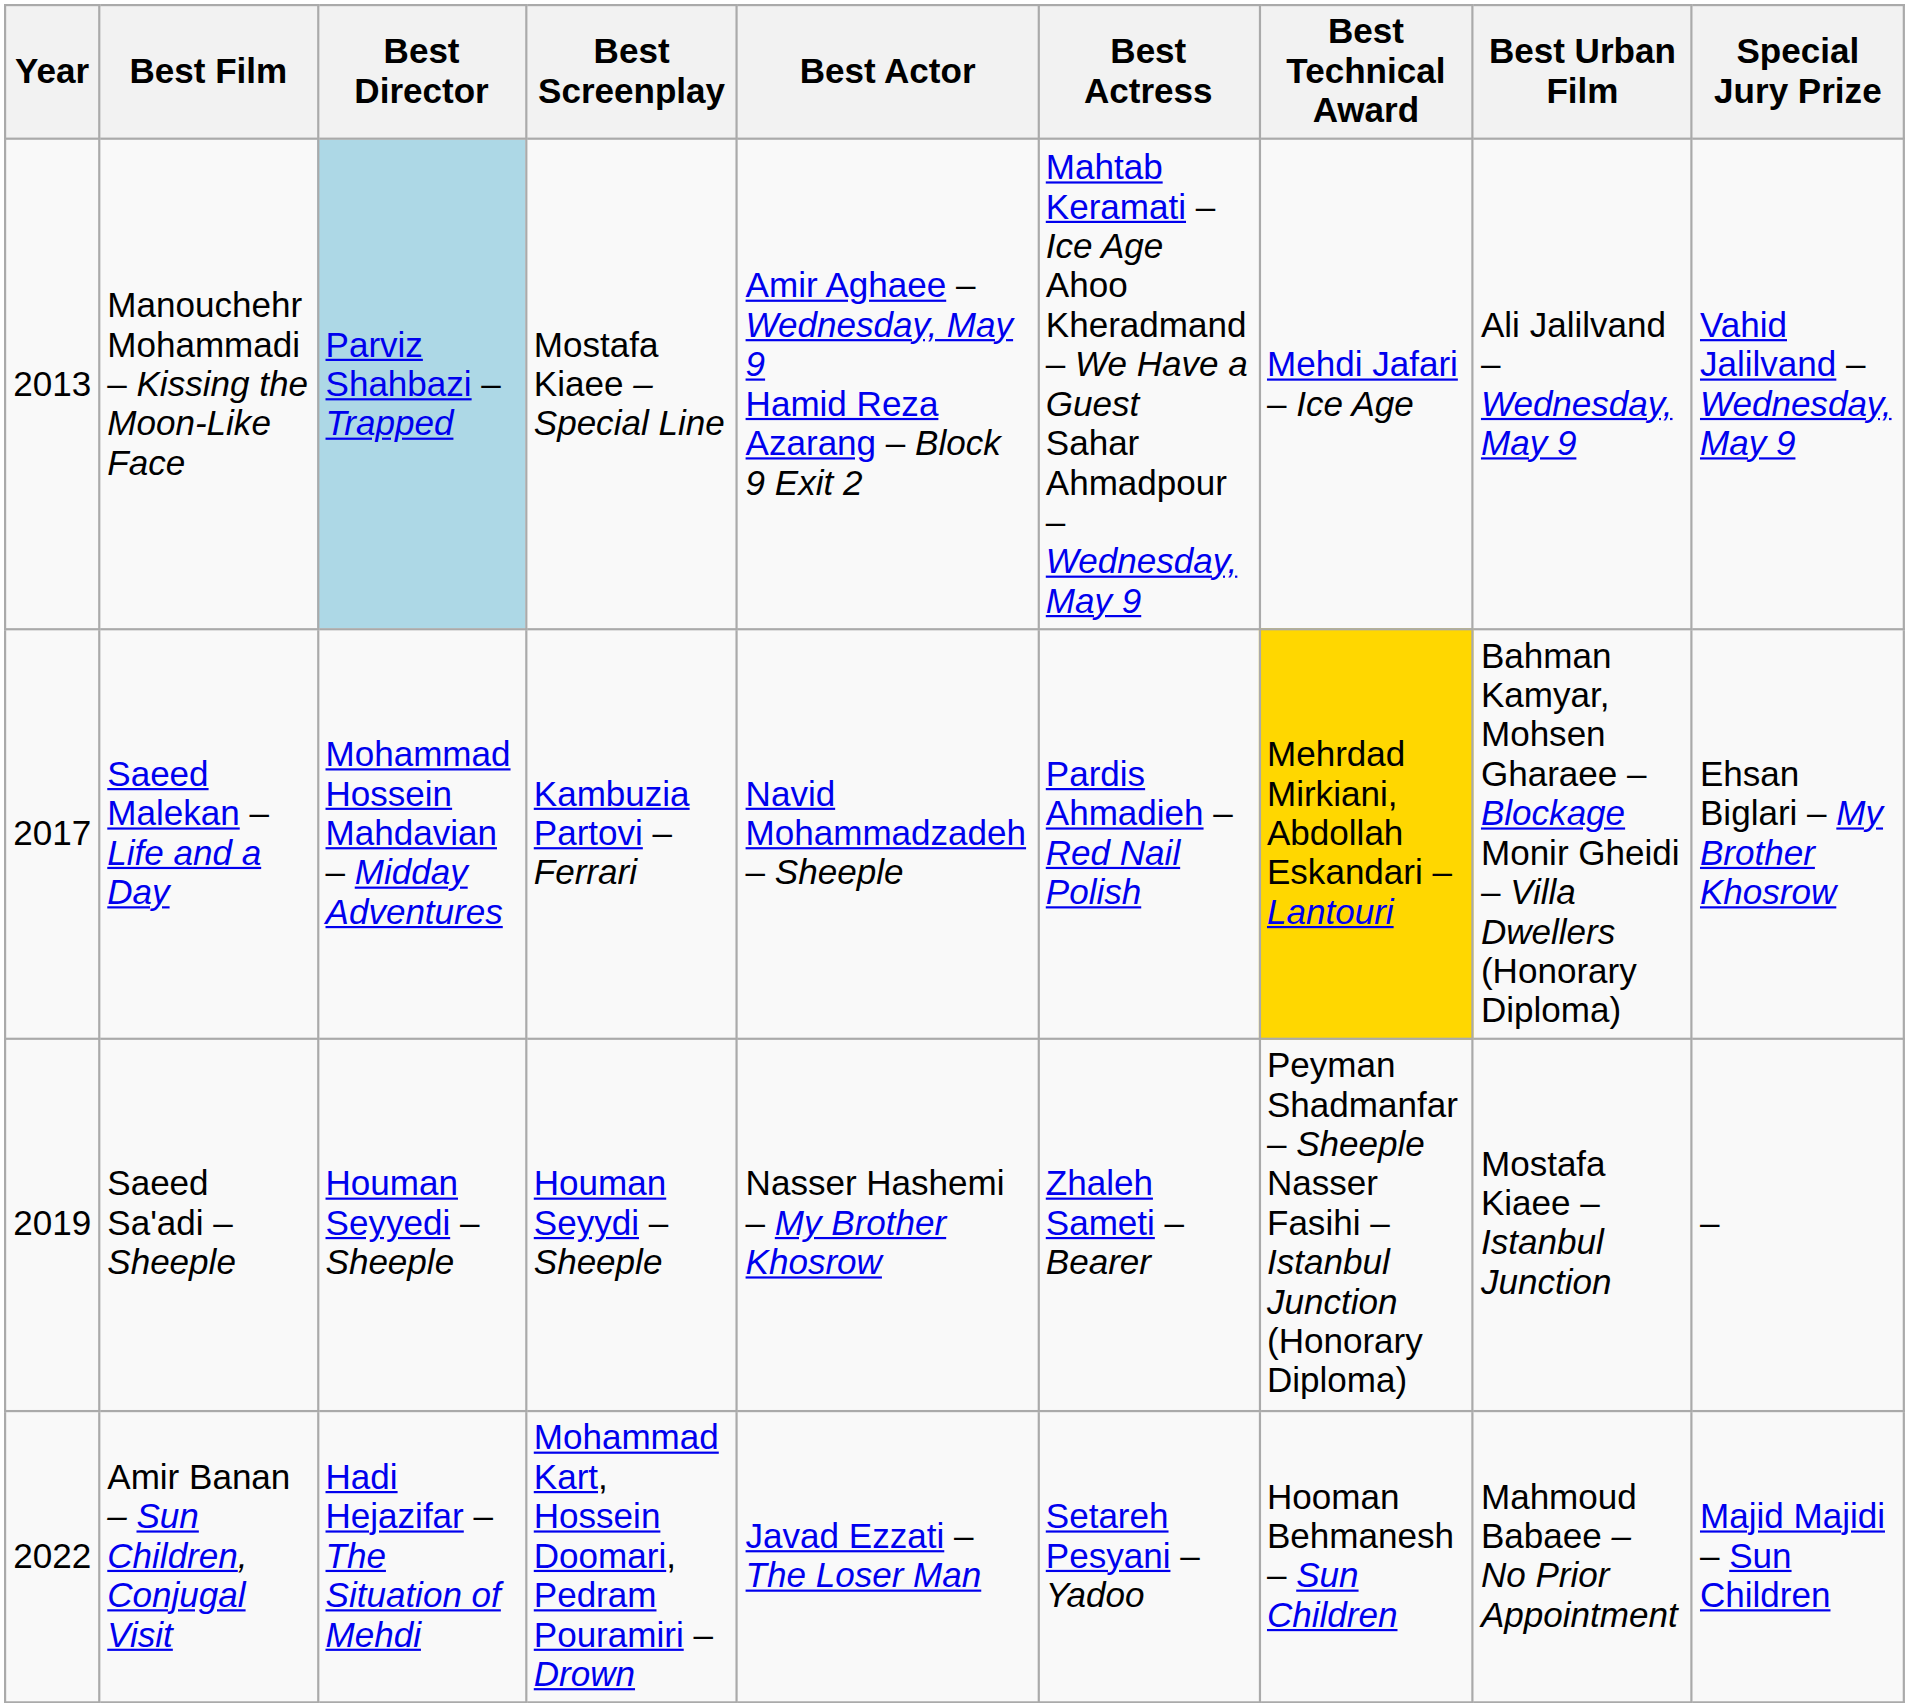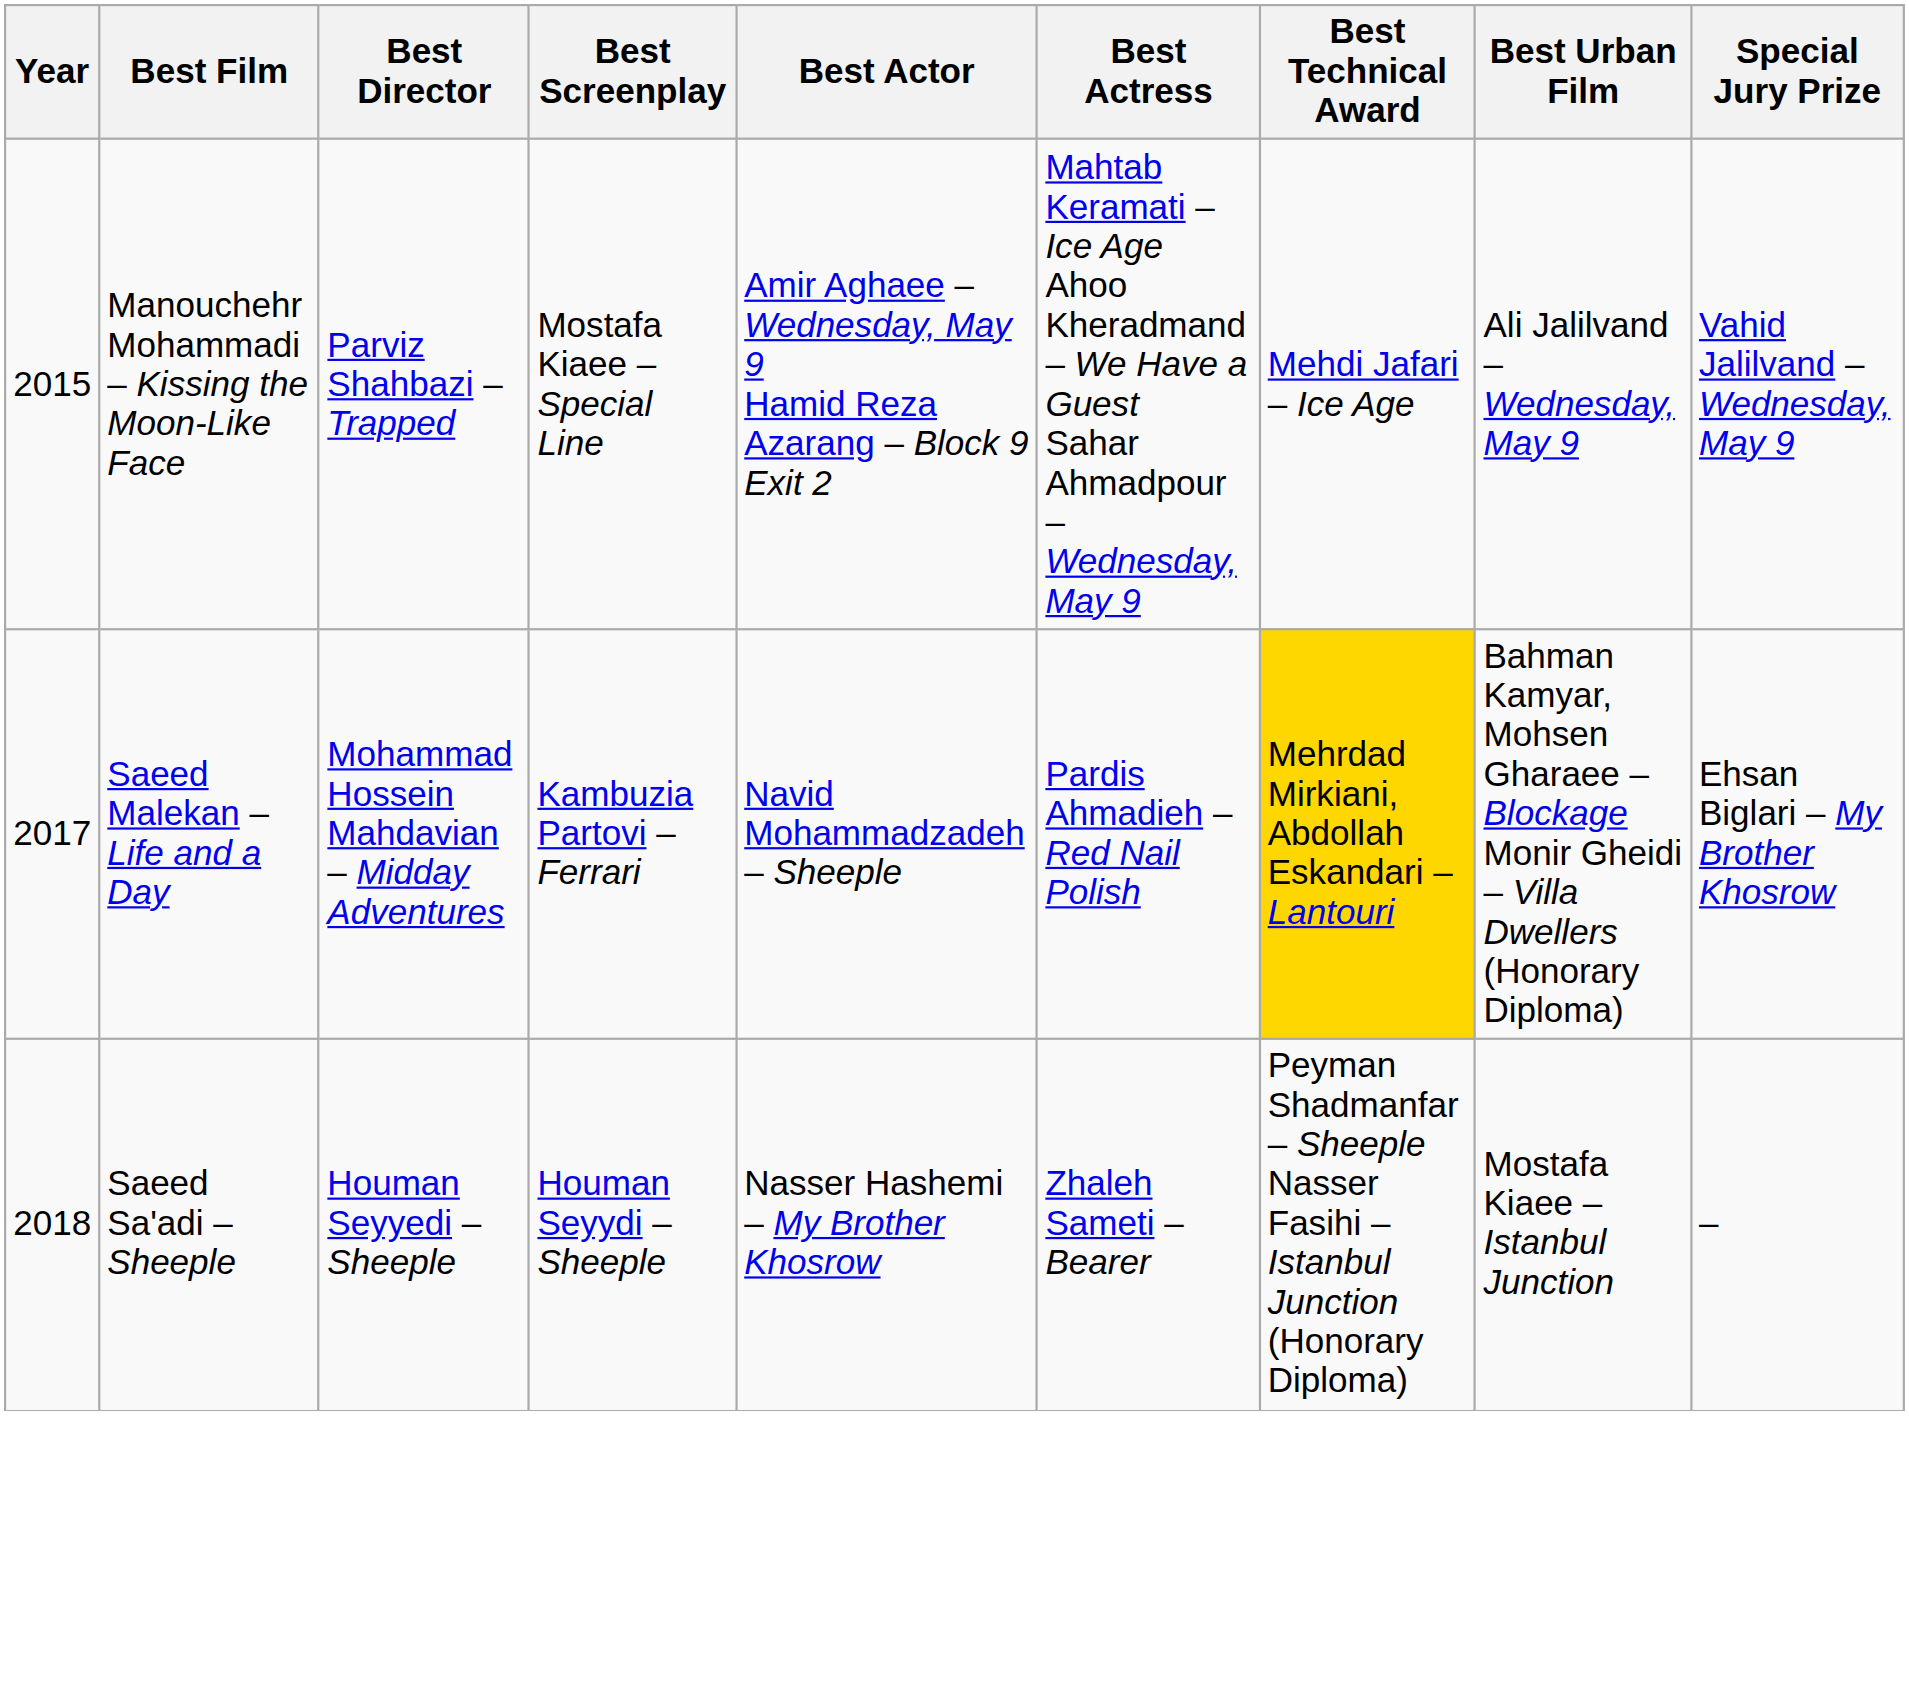Manouchehr Mohammadi – Kissing the Moon-Like Face | Year: 2013 -> 2015
Manouchehr Mohammadi – Kissing the Moon-Like Face | Best Director: lightblue background -> no background
Saeed Sa'adi – Sheeple | Year: 2019 -> 2018
- row: 2022 | Amir Banan – Sun Children, Conjugal Visit | Hadi Hejazifar – The Situation of Mehdi | Mohammad Kart, Hossein Doomari, Pedram Pouramiri – Drown | Javad Ezzati – The Loser Man | Setareh Pesyani – Yadoo | Hooman Behmanesh – Sun Children | Mahmoud Babaee – No Prior Appointment | Majid Majidi – Sun Children
